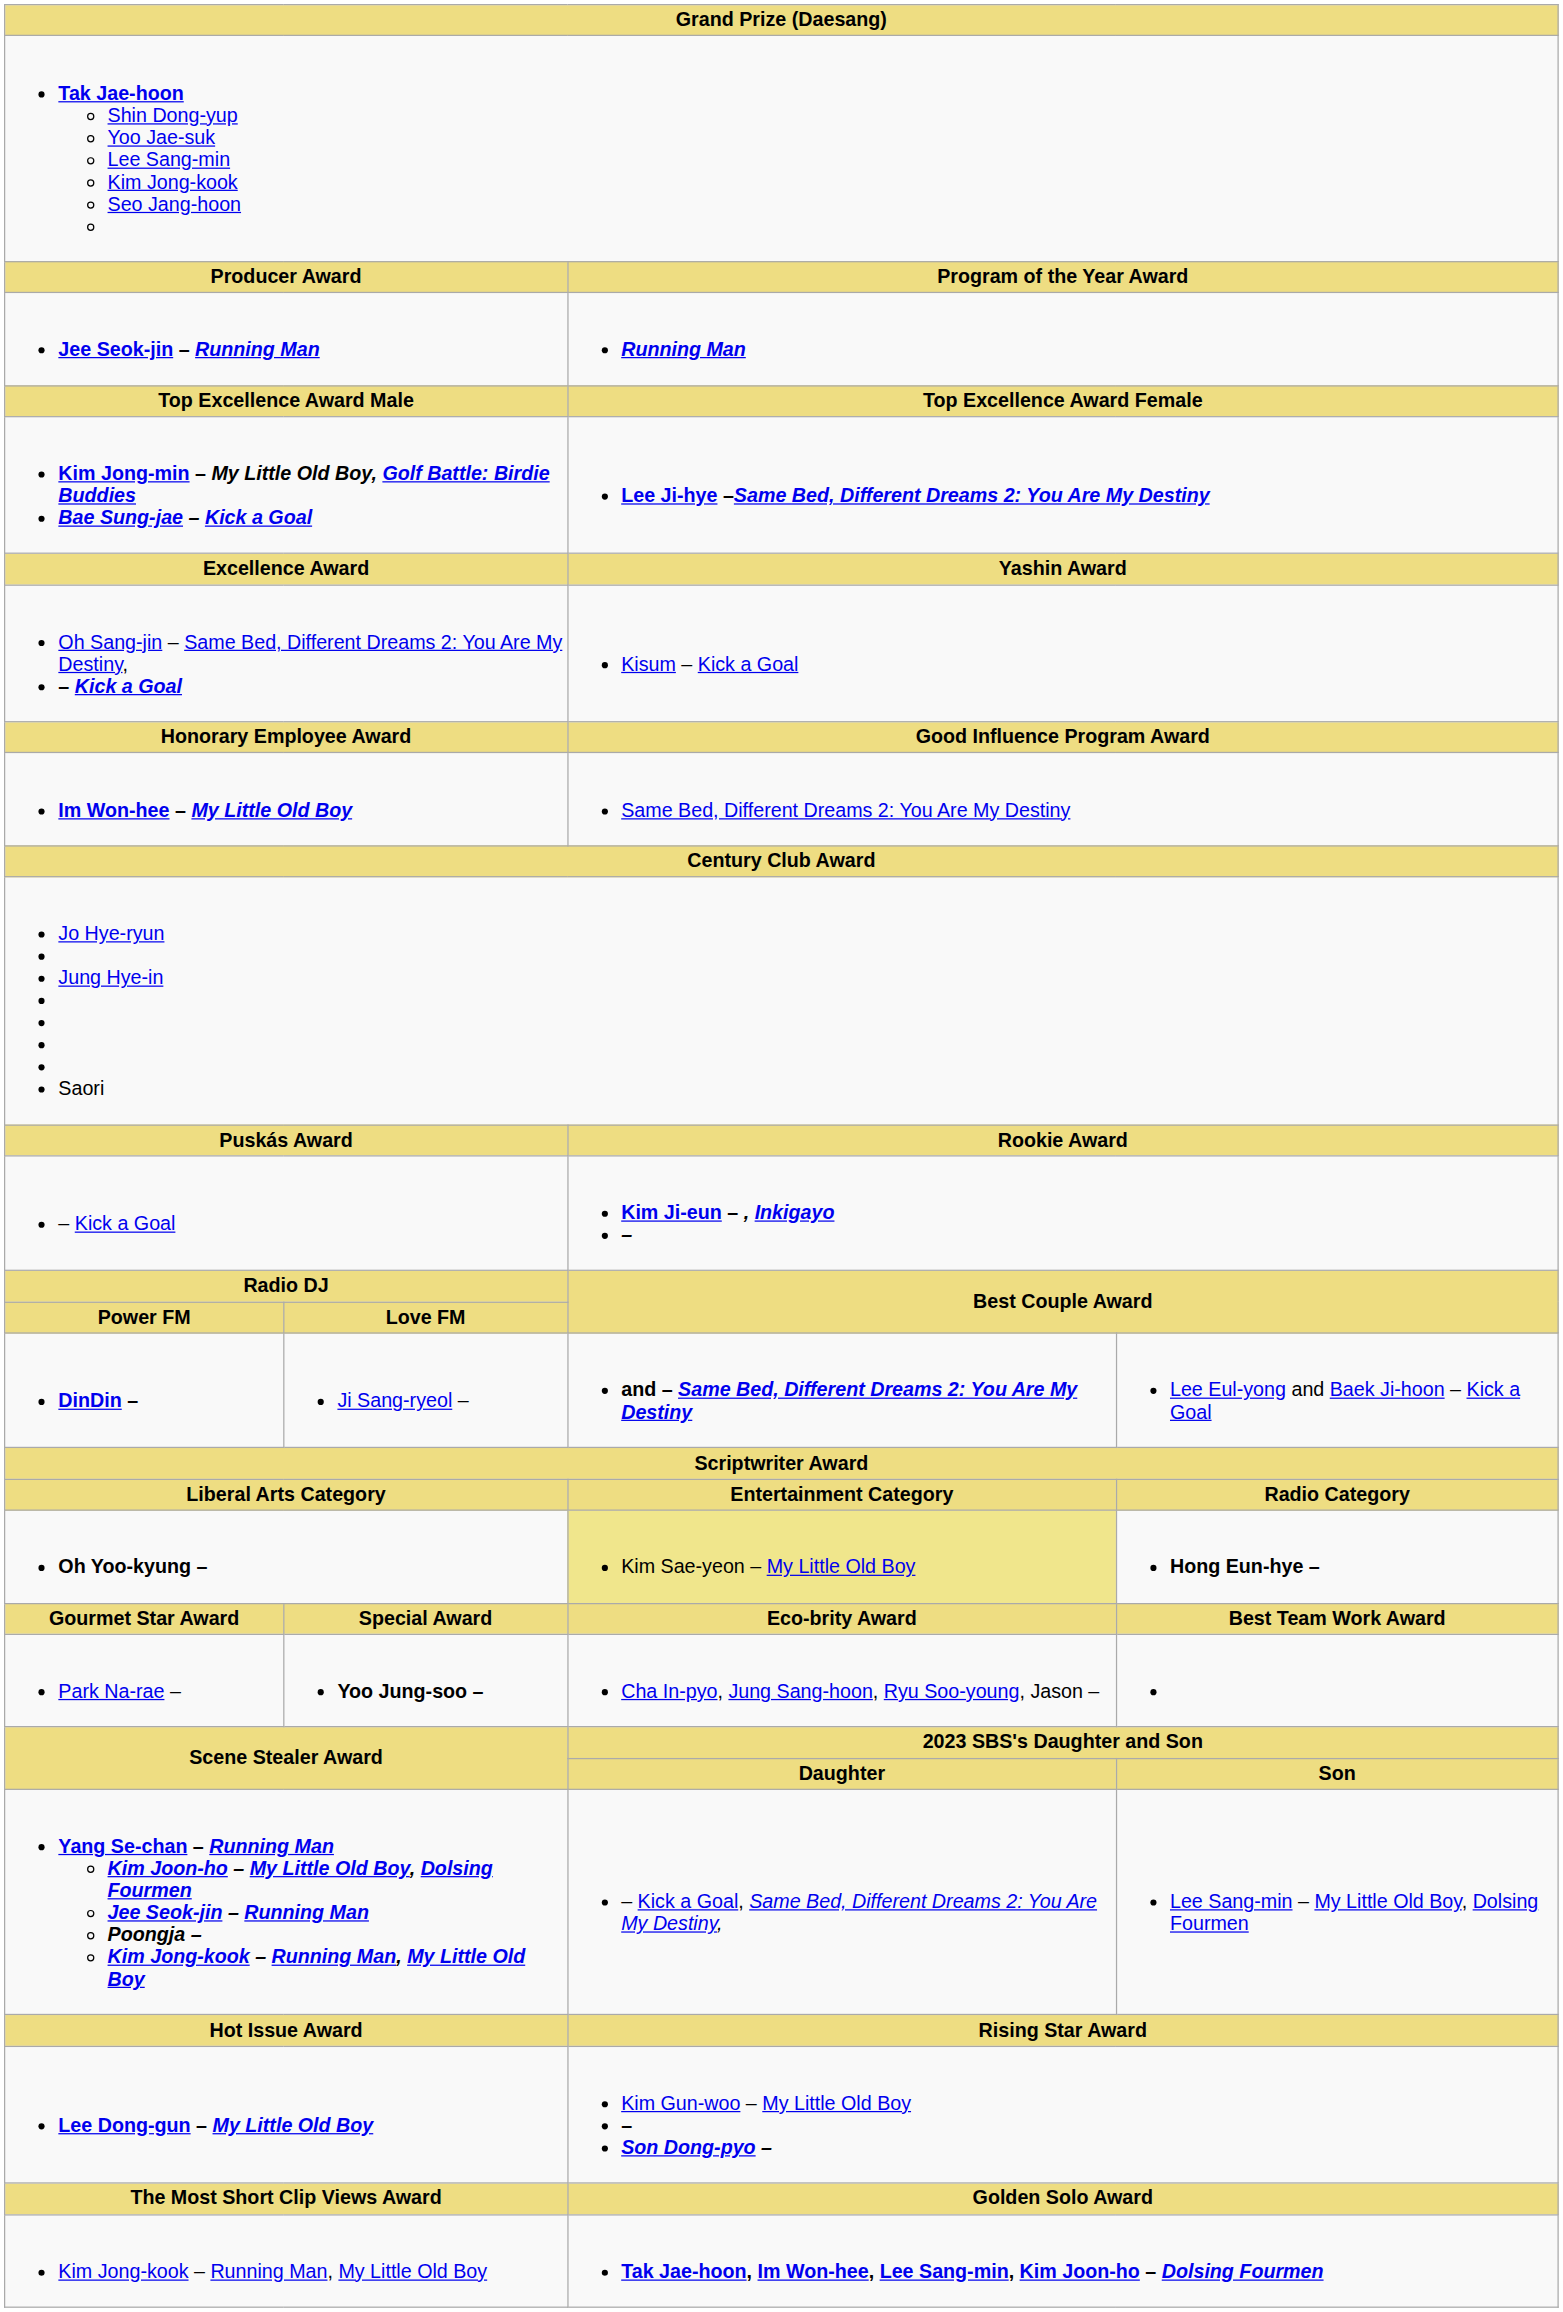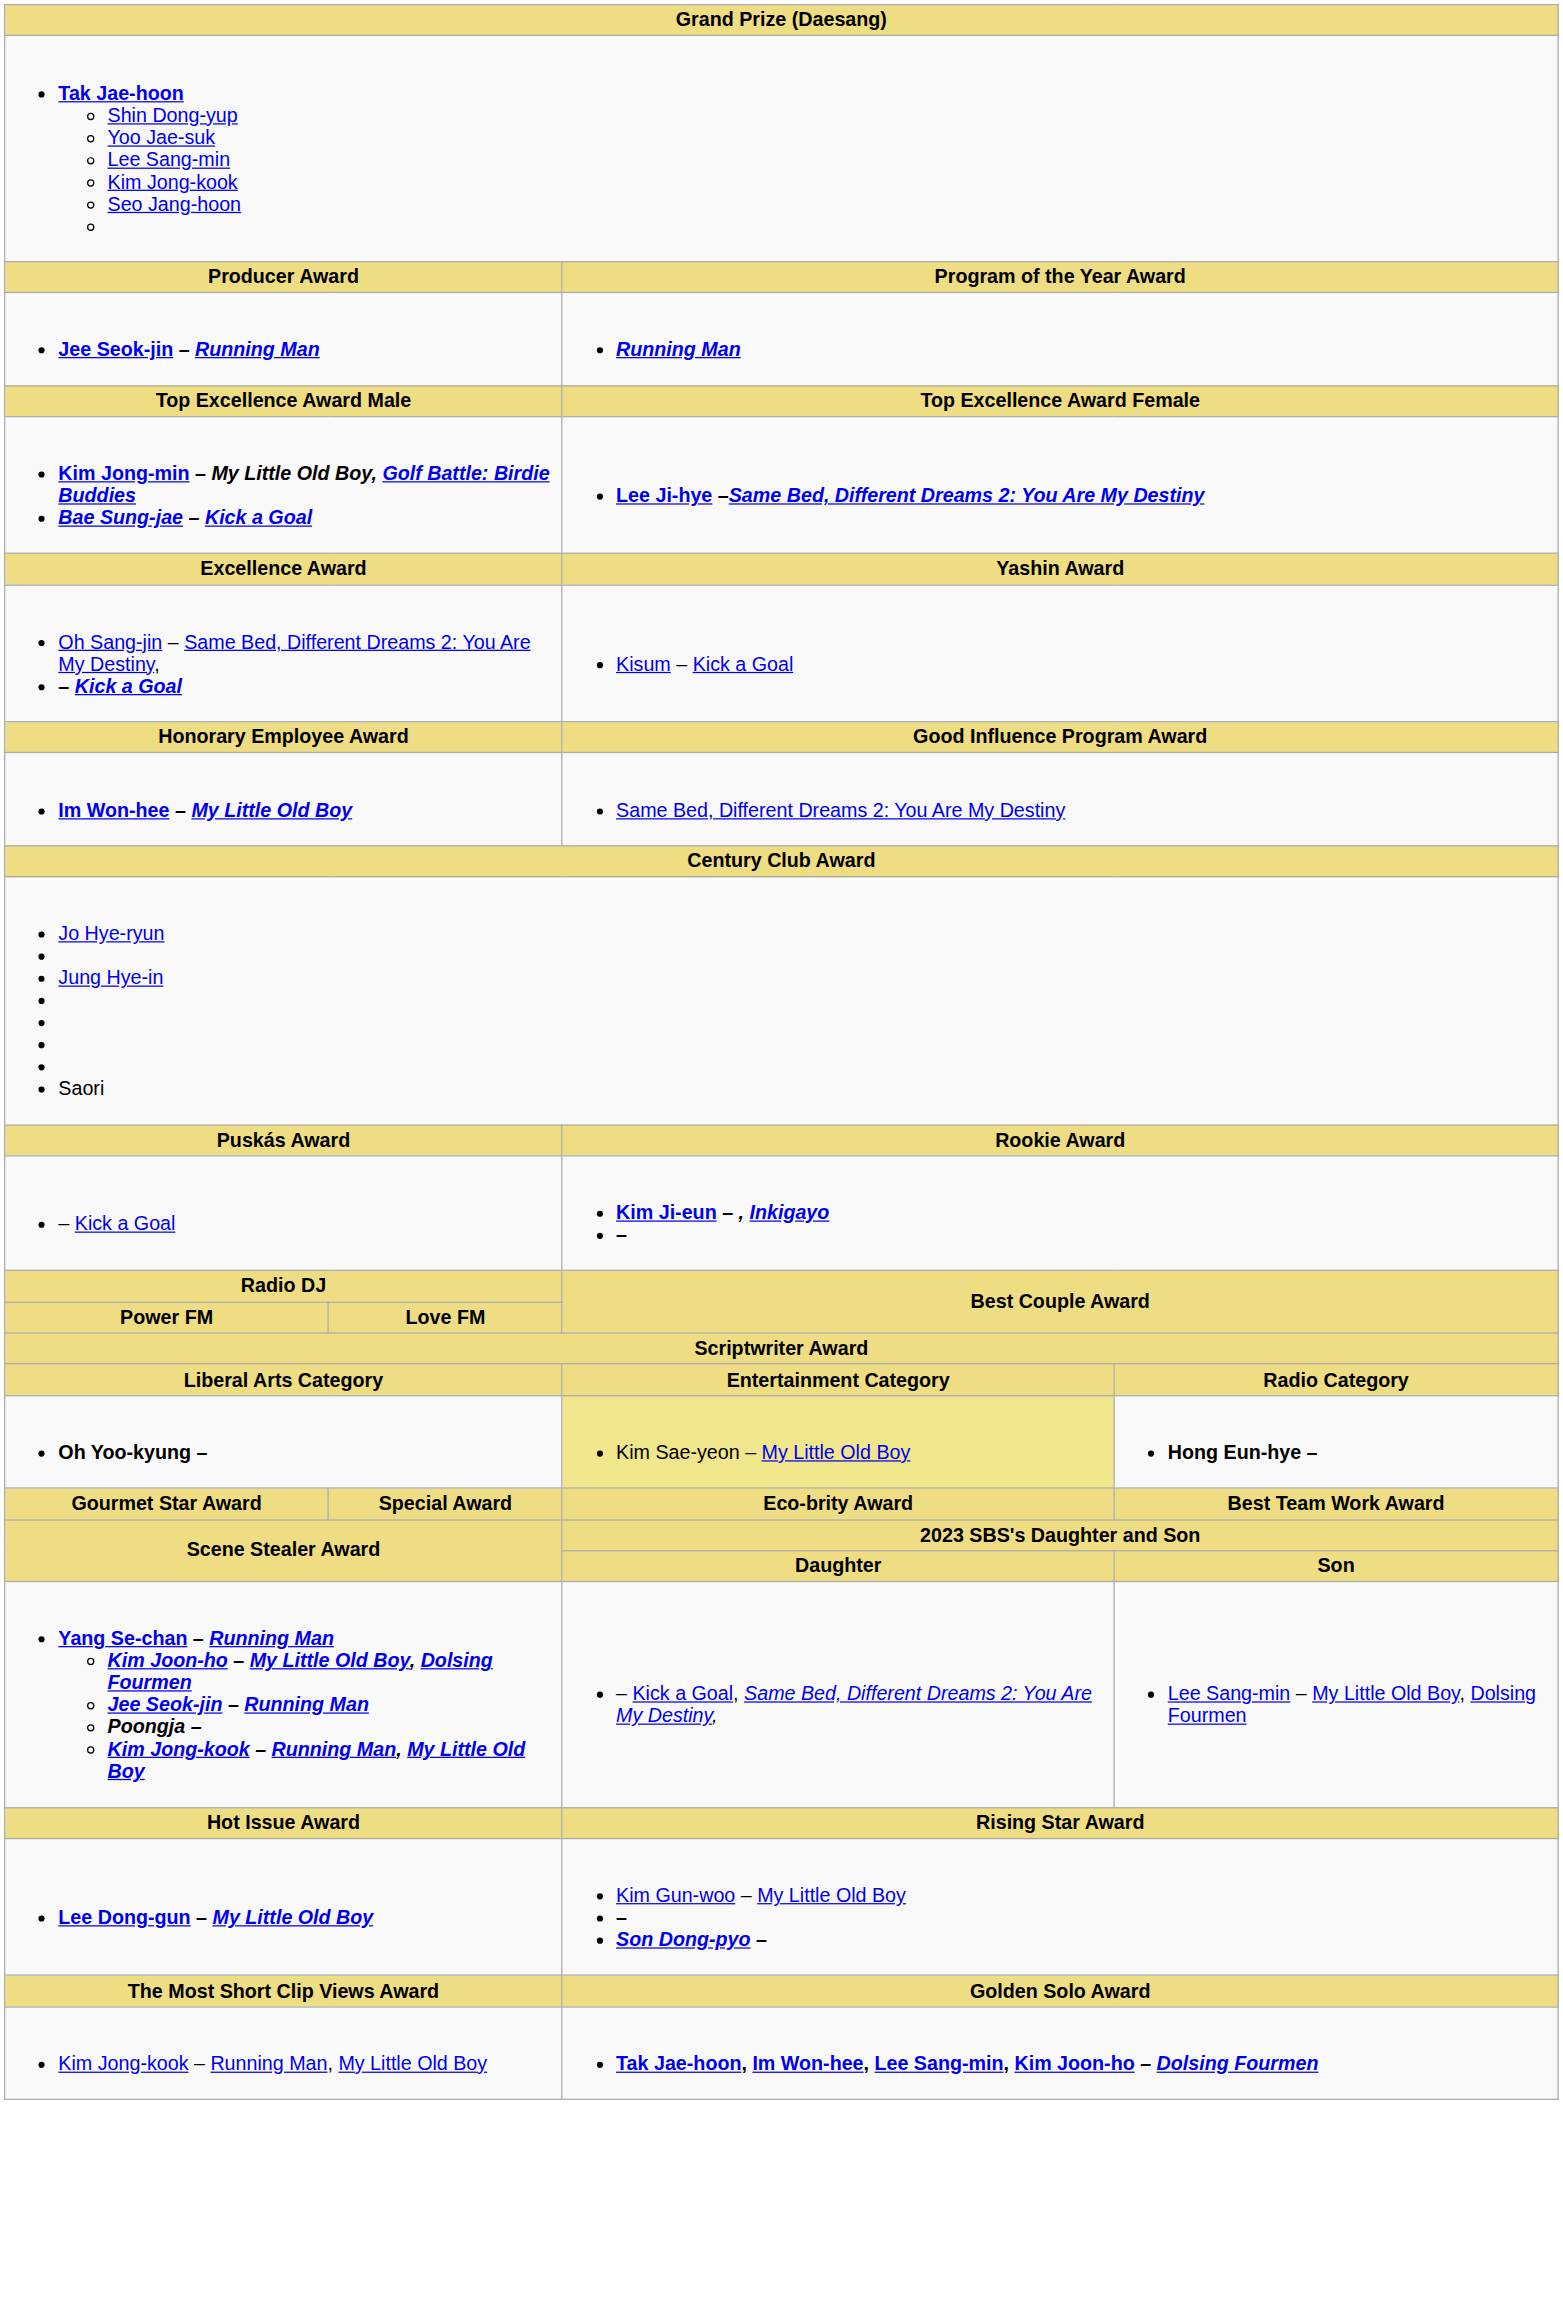- row: DinDin – | Ji Sang-ryeol – | and – Same Bed, Different Dreams 2: You Are My Destiny | Lee Eul-yong and Baek Ji-hoon – Kick a Goal
- row: Park Na-rae – | Yoo Jung-soo – | Cha In-pyo, Jung Sang-hoon, Ryu Soo-young, Jason –
